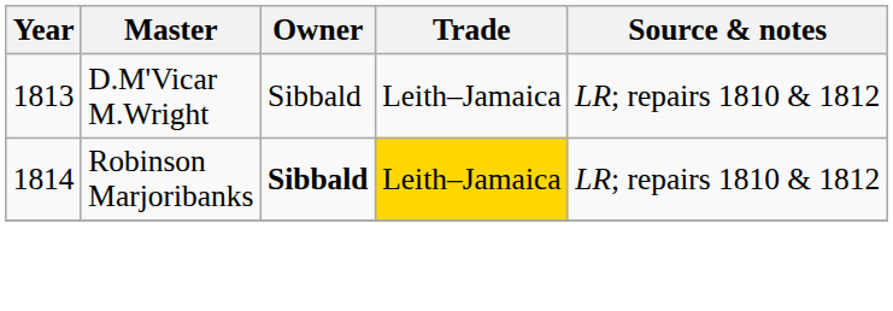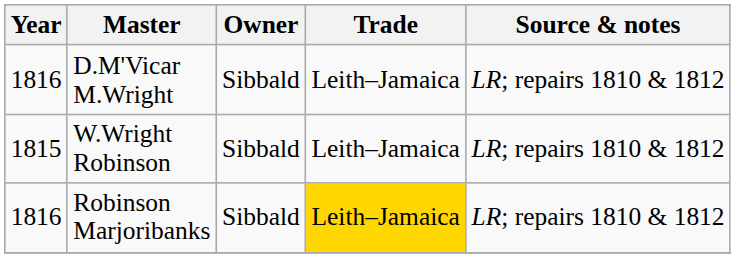D.M'Vicar M.Wright | Year: 1813 -> 1816
+ row: 1815 | W.Wright Robinson | Sibbald | Leith–Jamaica | LR; repairs 1810 & 1812
Robinson Marjoribanks | Year: 1814 -> 1816
Robinson Marjoribanks | Owner: bold -> normal
